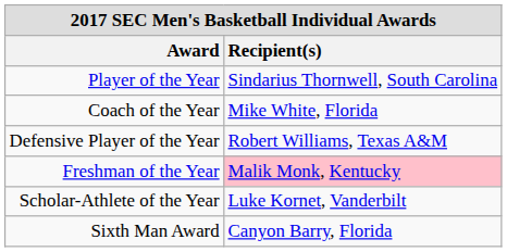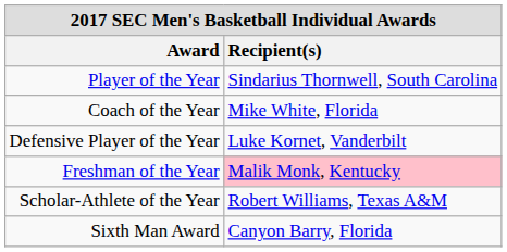Defensive Player of the Year | Recipient(s): Robert Williams, Texas A&M -> Luke Kornet, Vanderbilt
Scholar-Athlete of the Year | Recipient(s): Luke Kornet, Vanderbilt -> Robert Williams, Texas A&M
